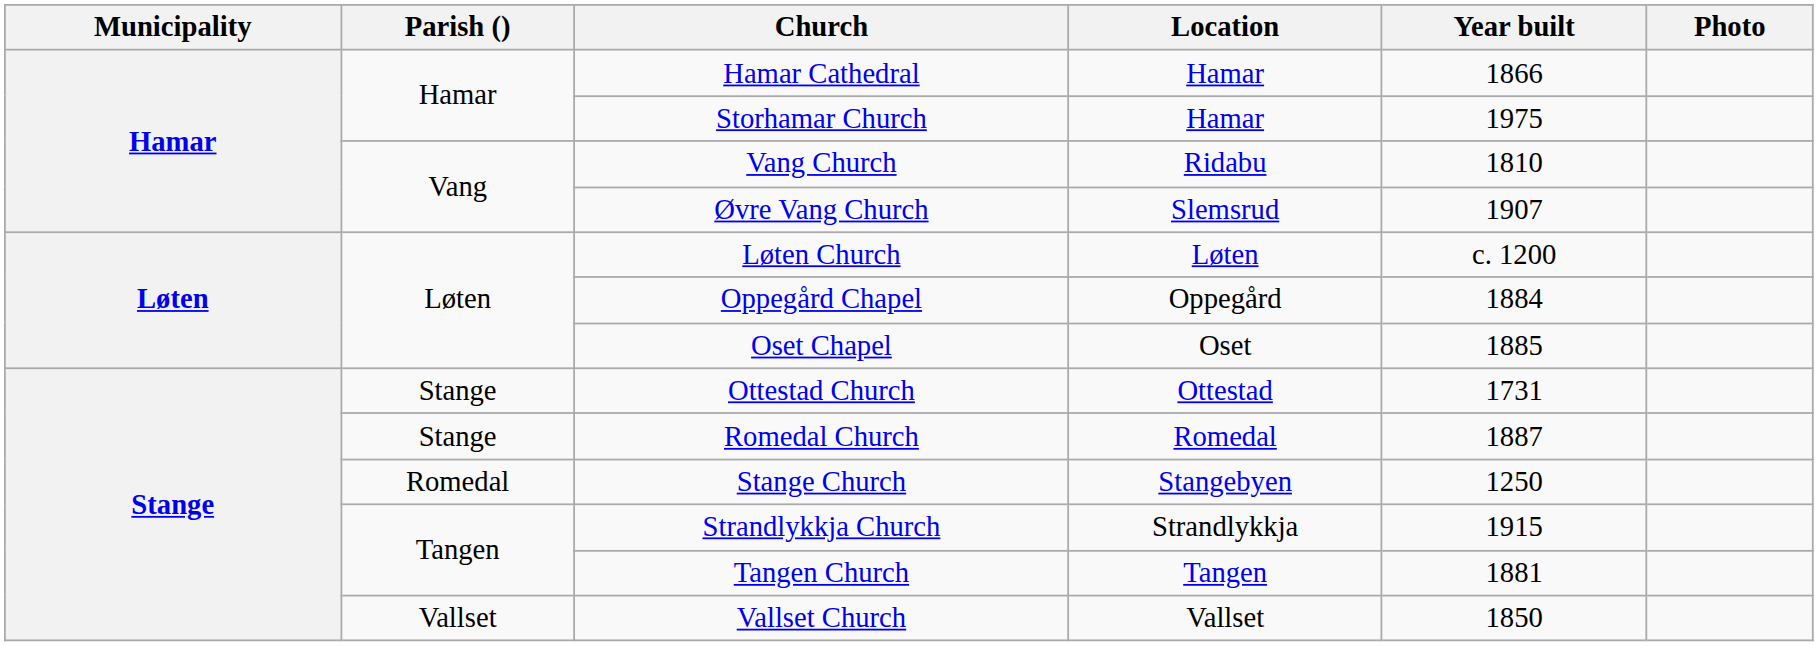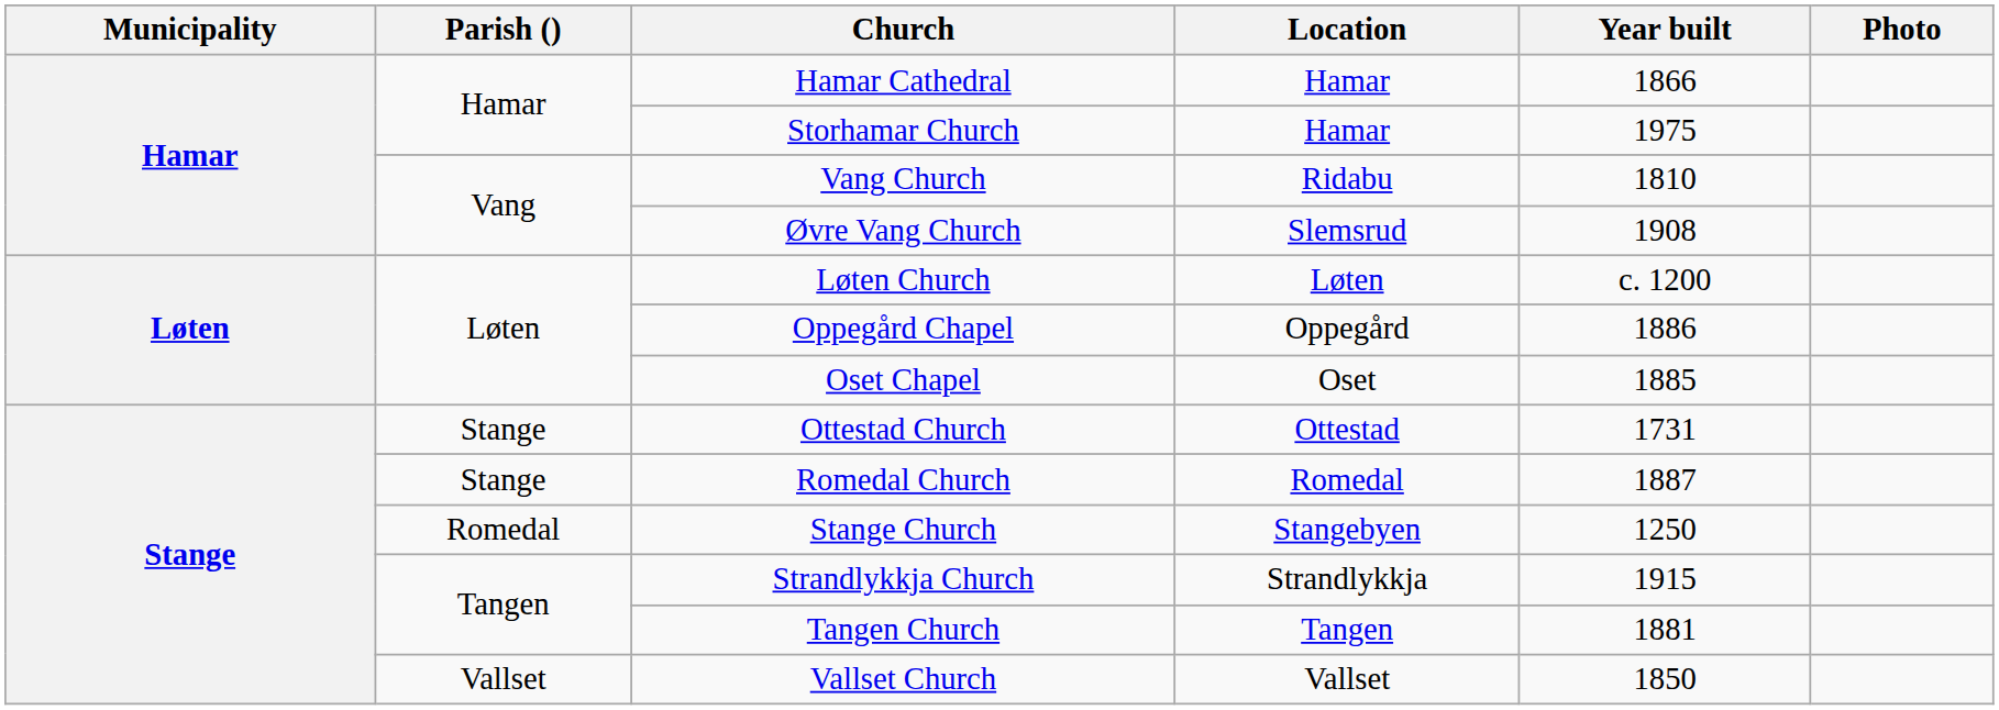Øvre Vang Church | Year built: 1907 -> 1908
Oppegård Chapel | Year built: 1884 -> 1886
